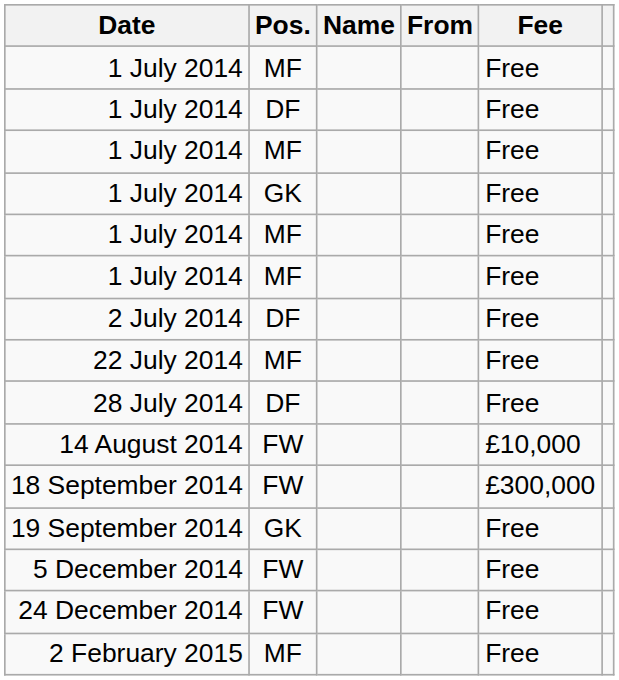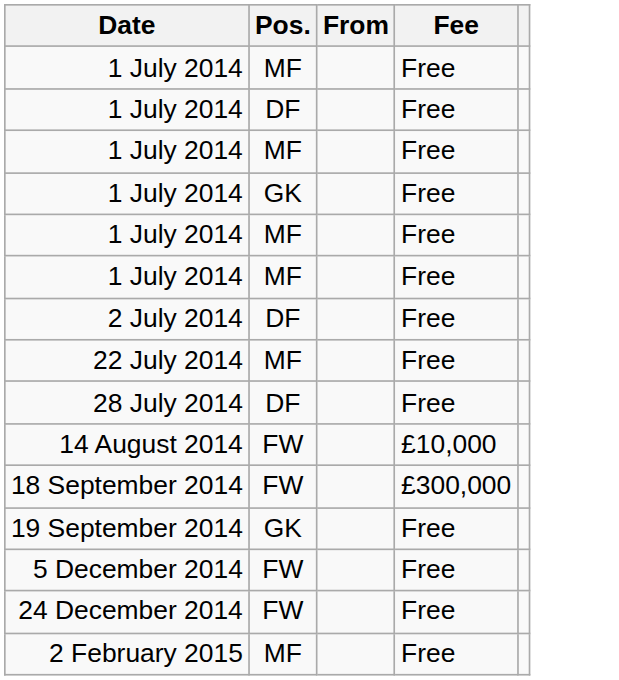- column: Name
